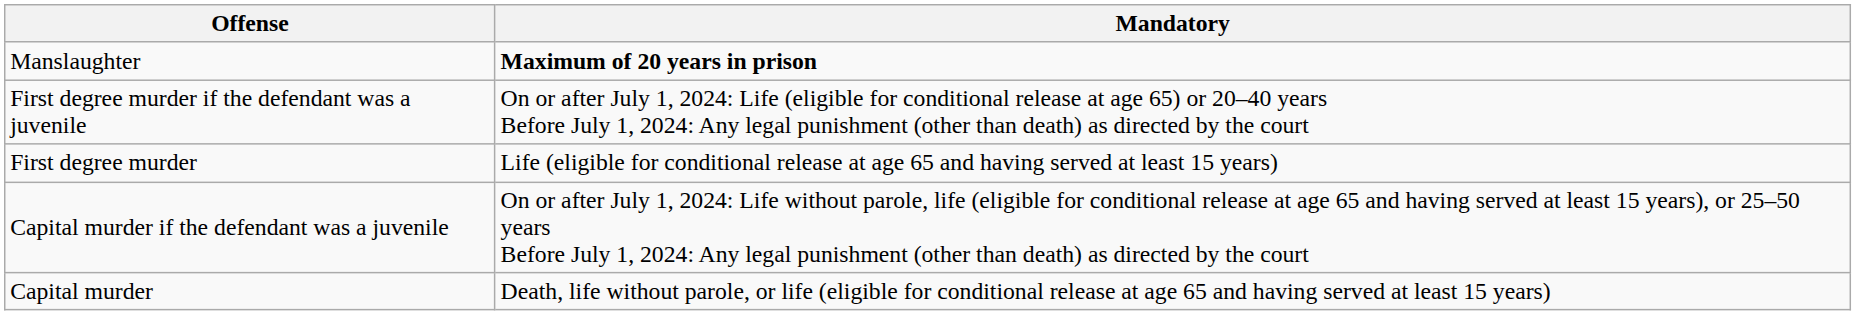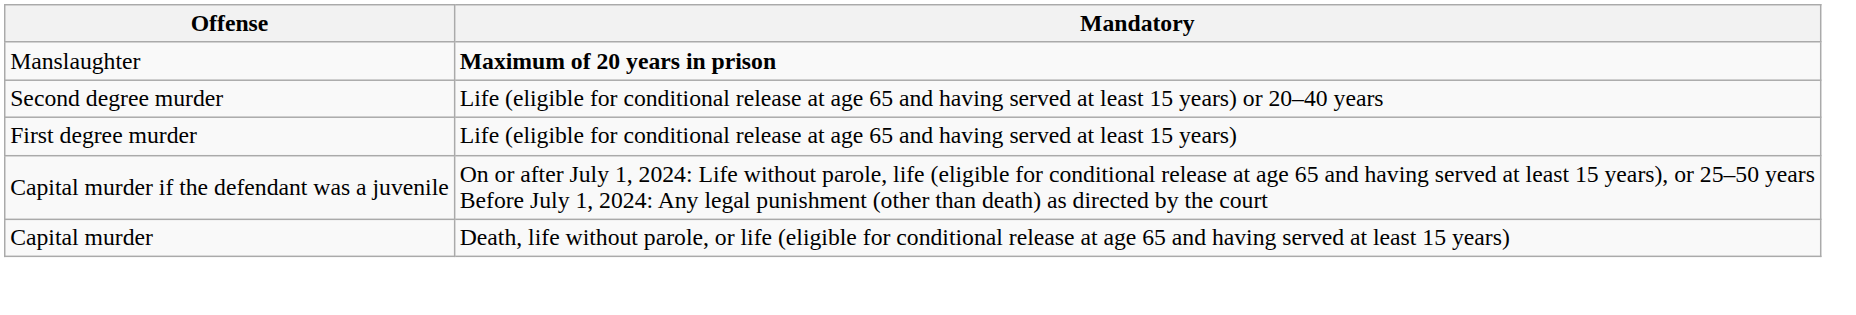+ row: Second degree murder | Life (eligible for conditional release at age 65 and having served at least 15 years) or 20–40 years
- row: First degree murder if the defendant was a juvenile | On or after July 1, 2024: Life (eligible for conditional release at age 65) or 20–40 years Before July 1, 2024: Any legal punishment (other than death) as directed by the court
